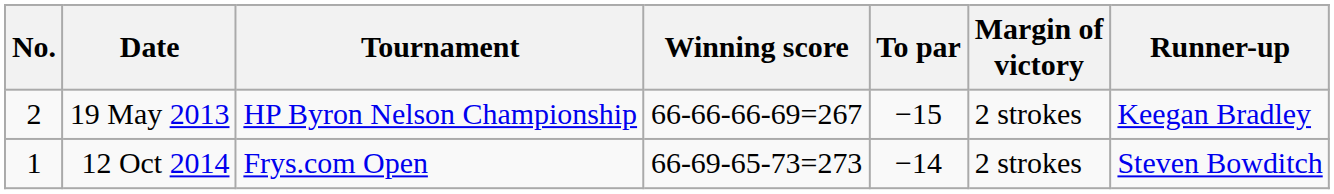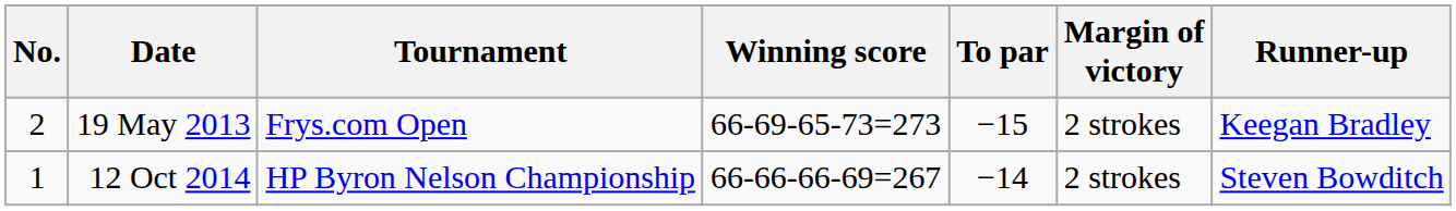19 May 2013 | Tournament: HP Byron Nelson Championship -> Frys.com Open
19 May 2013 | Winning score: 66-66-66-69=267 -> 66-69-65-73=273
12 Oct 2014 | Tournament: Frys.com Open -> HP Byron Nelson Championship
12 Oct 2014 | Winning score: 66-69-65-73=273 -> 66-66-66-69=267
